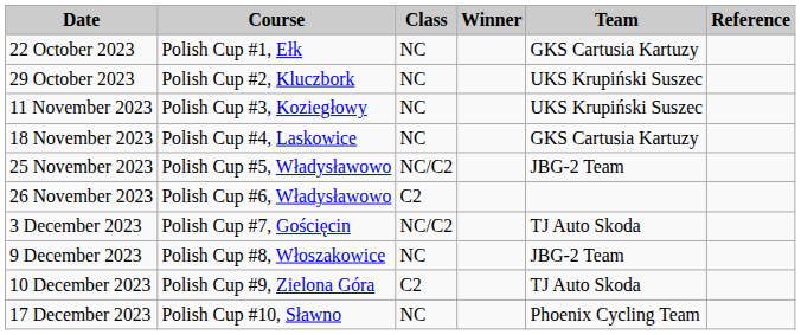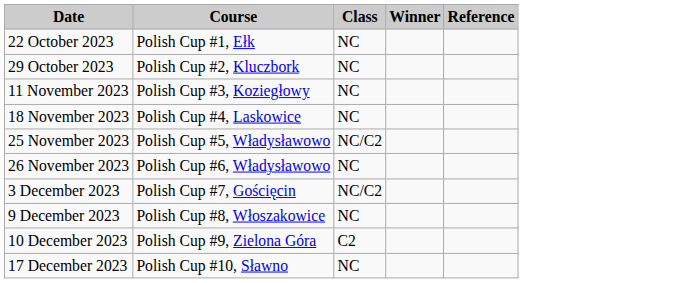- column: Team | GKS Cartusia Kartuzy | UKS Krupiński Suszec | UKS Krupiński Suszec | GKS Cartusia Kartuzy | JBG-2 Team | TJ Auto Skoda | JBG-2 Team | TJ Auto Skoda | Phoenix Cycling Team
26 November 2023 | Class: C2 -> NC
